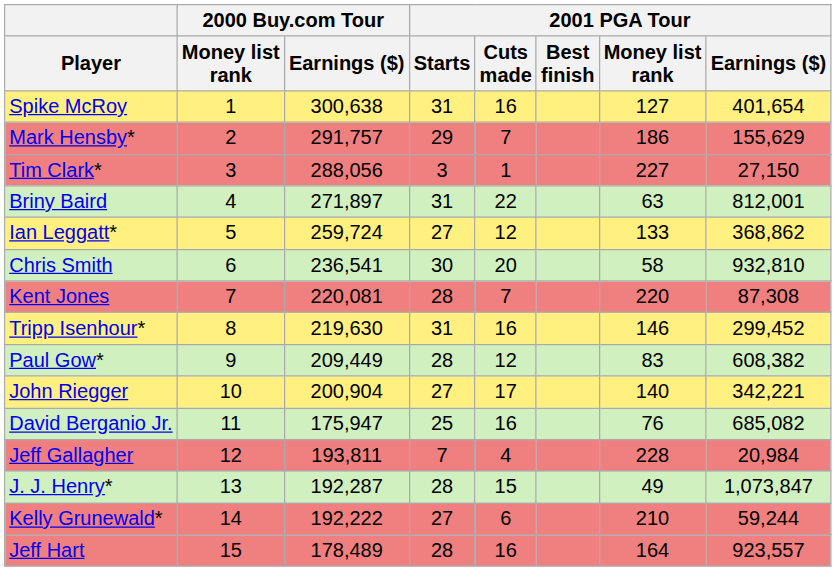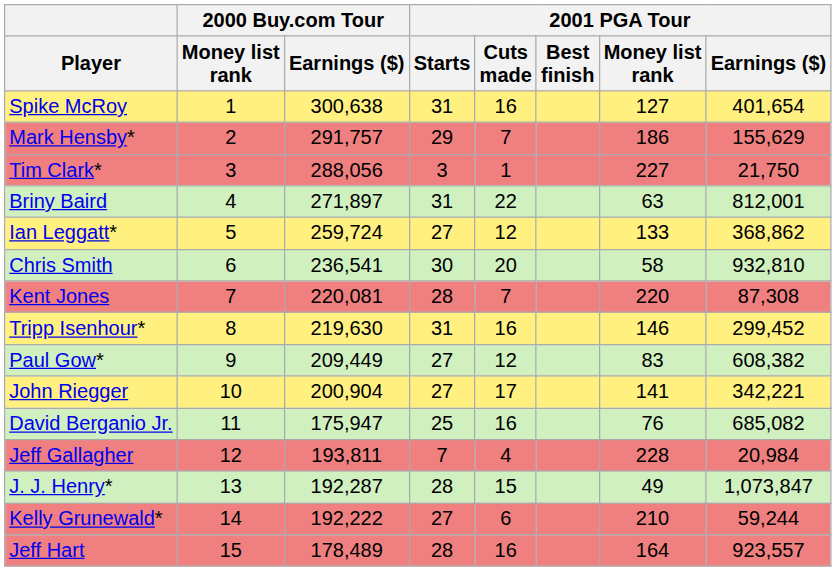Tim Clark* | 2001 PGA Tour / Earnings ($): 27,150 -> 21,750
Paul Gow* | 2001 PGA Tour / Starts: 28 -> 27
John Riegger | 2001 PGA Tour / Money list rank: 140 -> 141
